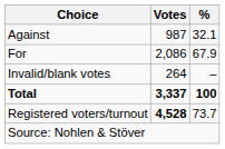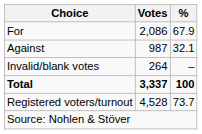rows swapped: For <-> Against
Registered voters/turnout | Votes: bold -> normal
